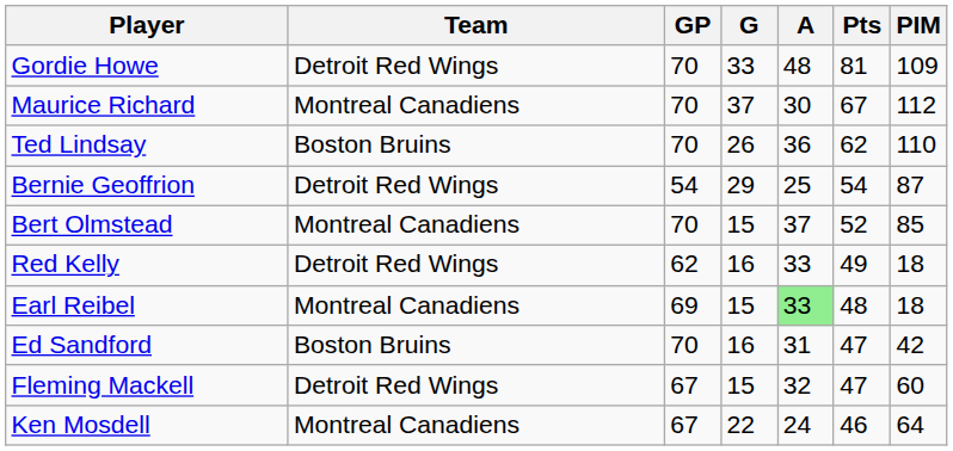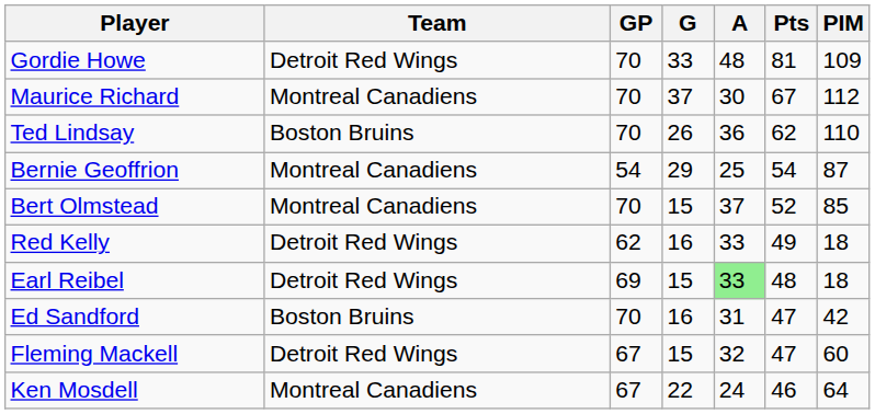Bernie Geoffrion | Team: Detroit Red Wings -> Montreal Canadiens
Earl Reibel | Team: Montreal Canadiens -> Detroit Red Wings
